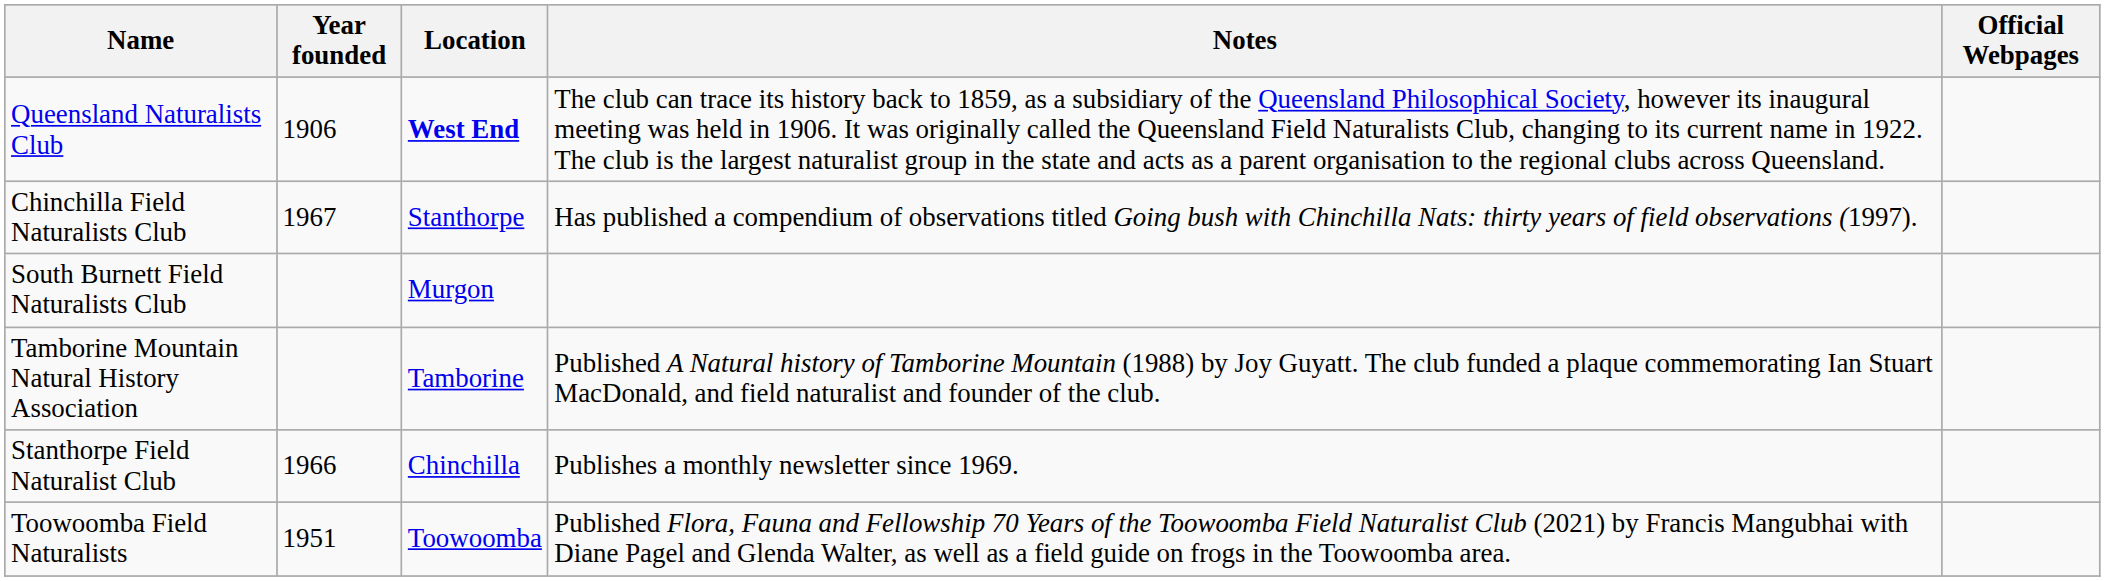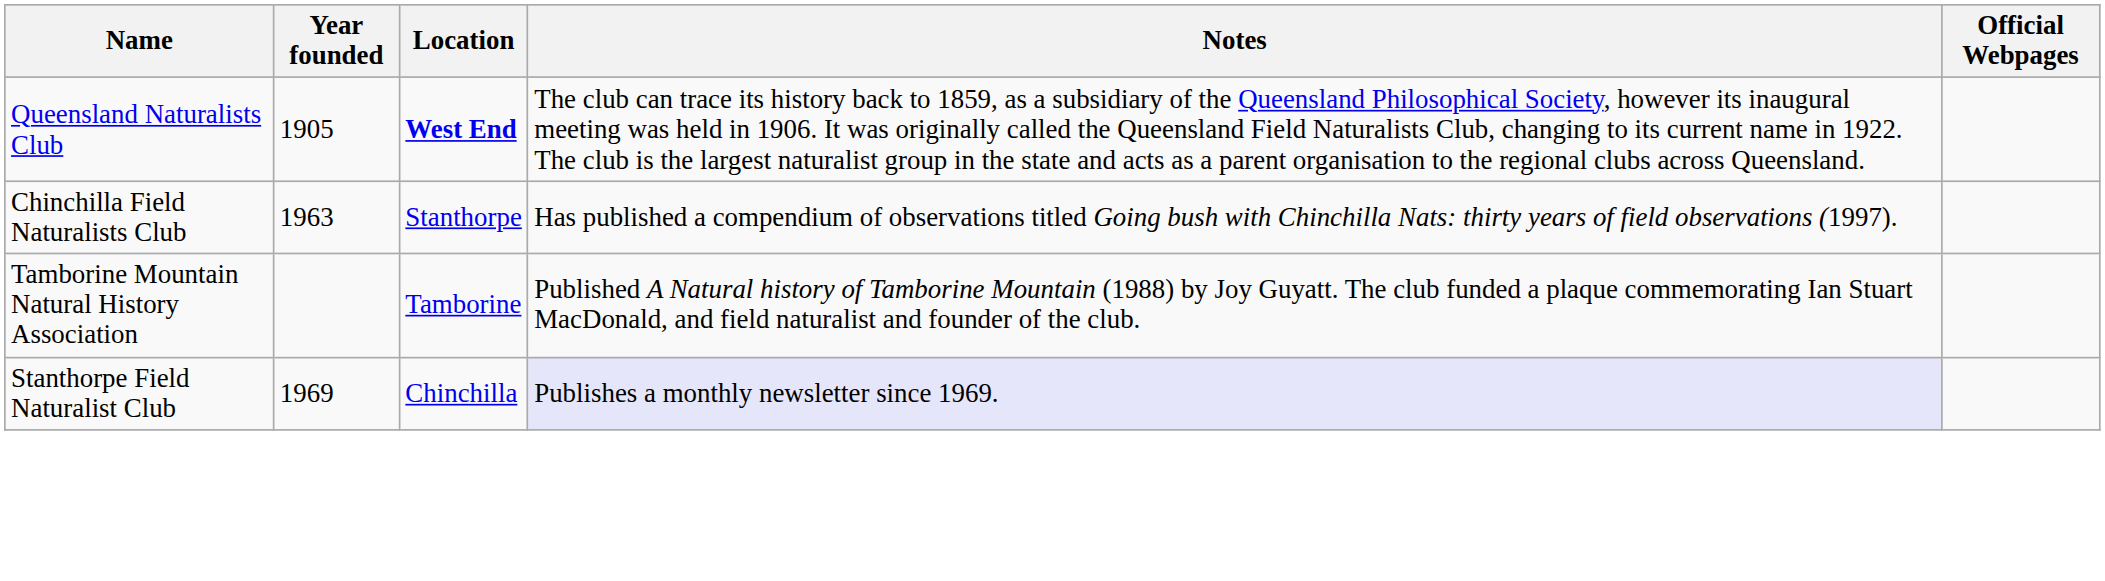Queensland Naturalists Club | Year founded: 1906 -> 1905
Chinchilla Field Naturalists Club | Year founded: 1967 -> 1963
- row: South Burnett Field Naturalists Club | Murgon
Stanthorpe Field Naturalist Club | Year founded: 1966 -> 1969
Stanthorpe Field Naturalist Club | Notes: no background -> lavender background
- row: Toowoomba Field Naturalists | 1951 | Toowoomba | Published Flora, Fauna and Fellowship 70 Years of the Toowoomba Field Naturalist Club (2021) by Francis Mangubhai with Diane Pagel and Glenda Walter, as well as a field guide on frogs in the Toowoomba area.
